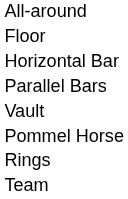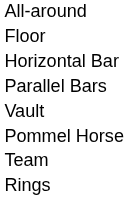rows swapped: Rings <-> Team
